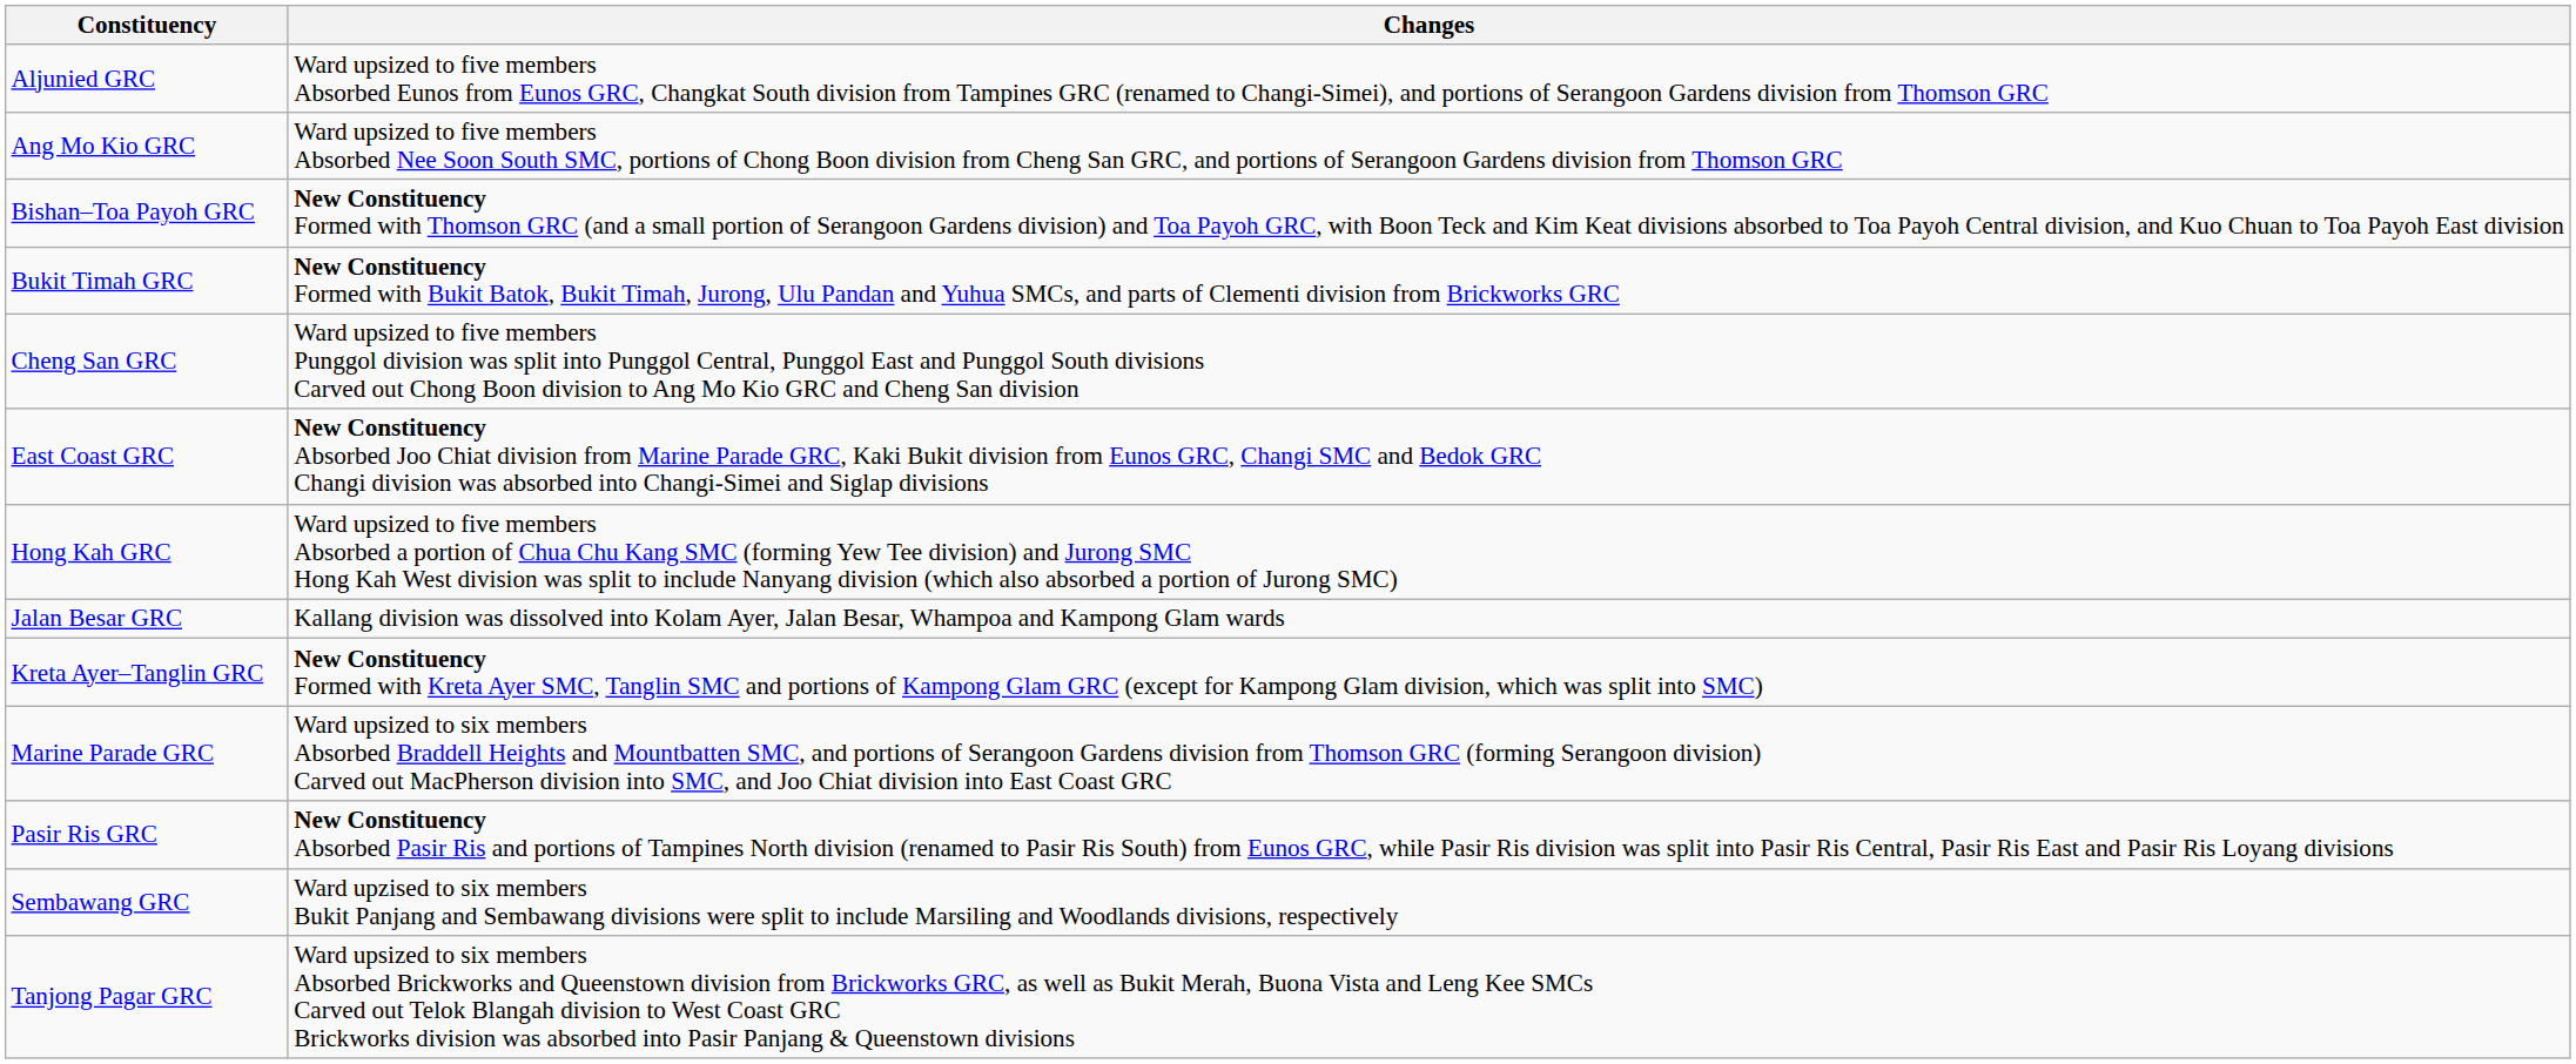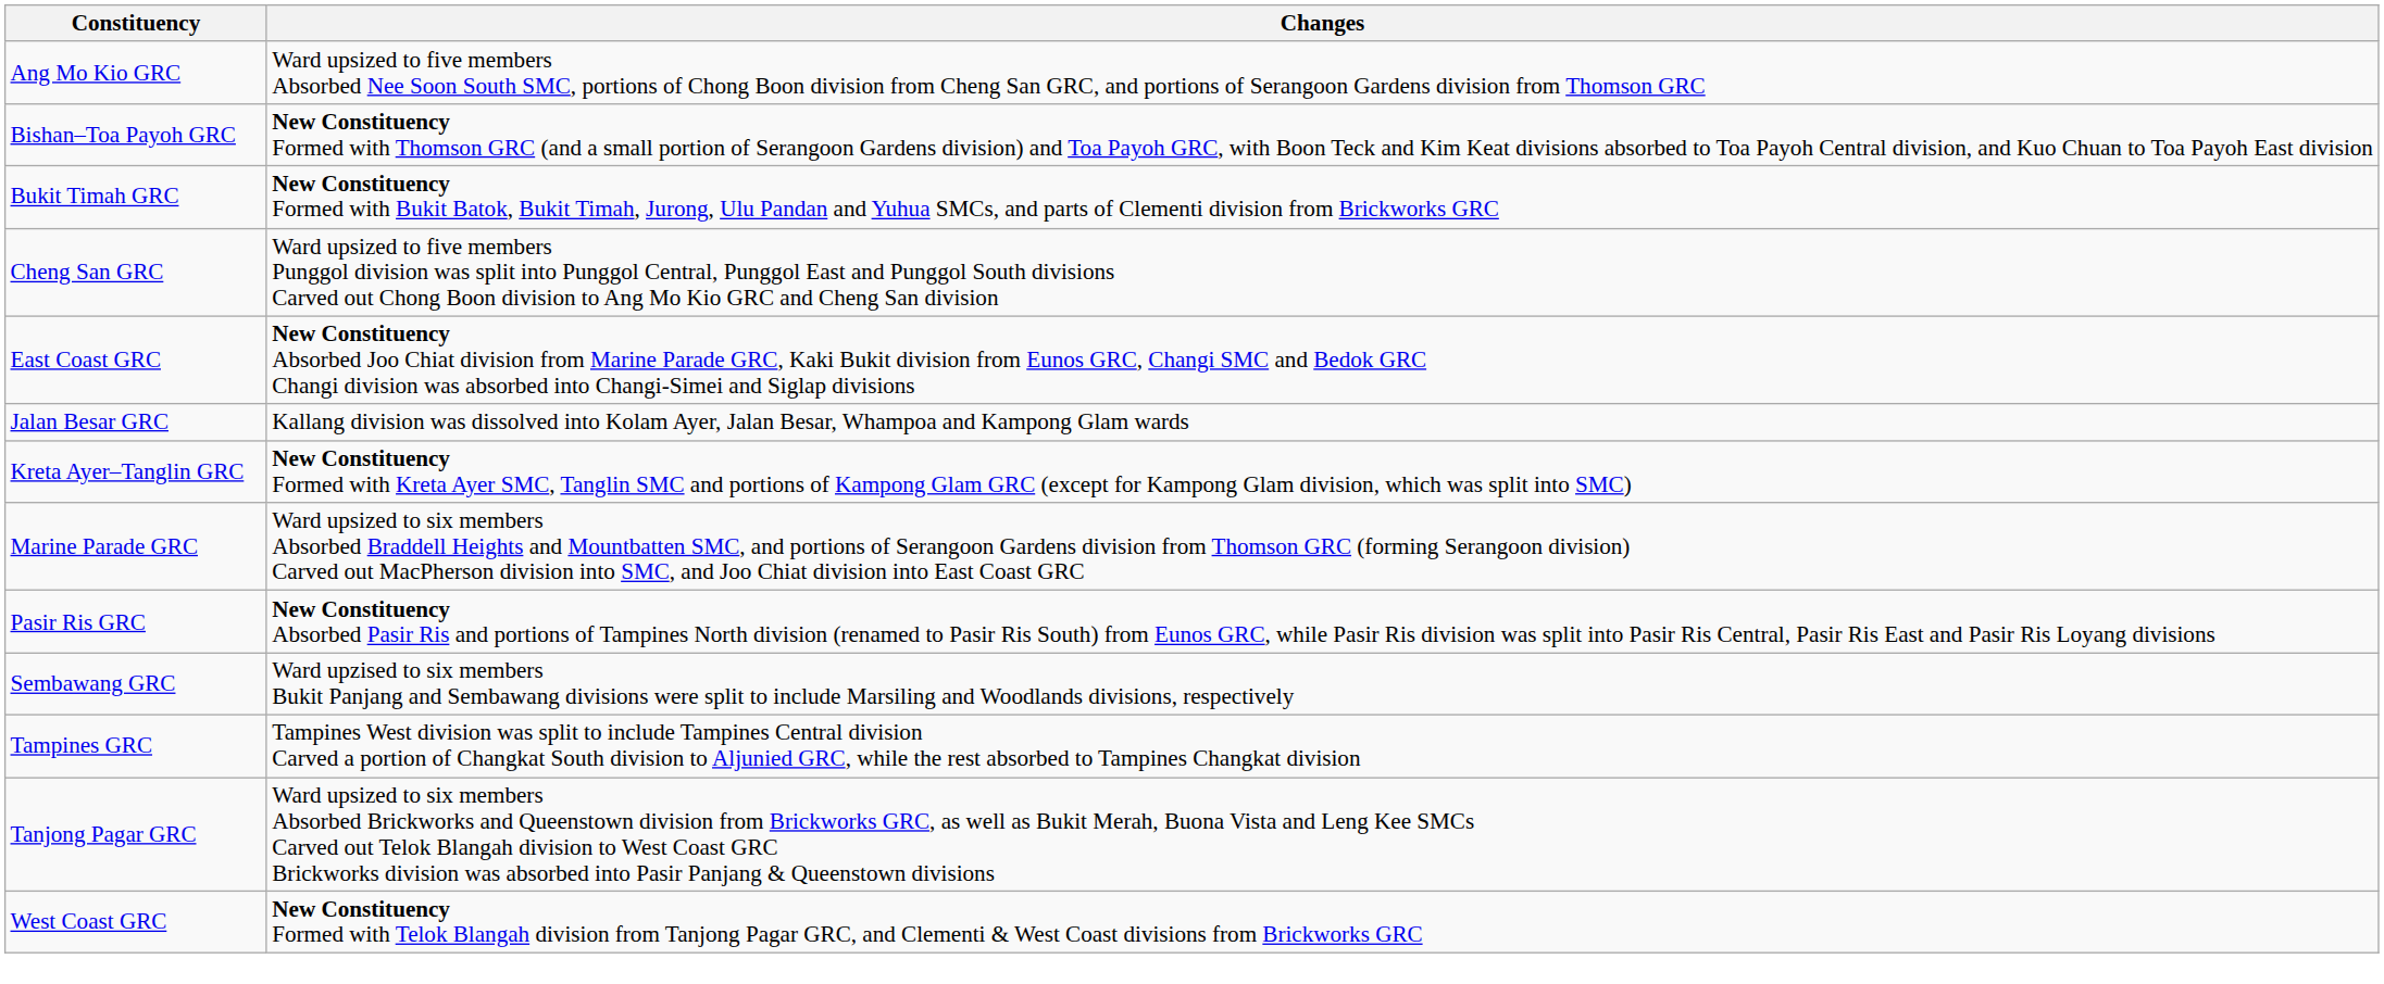- row: Aljunied GRC | Ward upsized to five members Absorbed Eunos from Eunos GRC, Changkat South division from Tampines GRC (renamed to Changi-Simei), and portions of Serangoon Gardens division from Thomson GRC
- row: Hong Kah GRC | Ward upsized to five members Absorbed a portion of Chua Chu Kang SMC (forming Yew Tee division) and Jurong SMC Hong Kah West division was split to include Nanyang division (which also absorbed a portion of Jurong SMC)
+ row: Tampines GRC | Tampines West division was split to include Tampines Central division Carved a portion of Changkat South division to Aljunied GRC, while the rest absorbed to Tampines Changkat division
+ row: West Coast GRC | New Constituency Formed with Telok Blangah division from Tanjong Pagar GRC, and Clementi & West Coast divisions from Brickworks GRC
